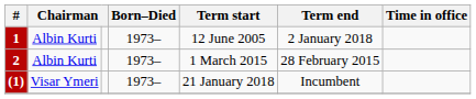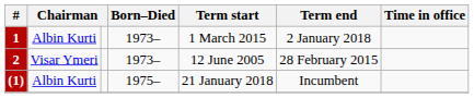1 | Term start: 12 June 2005 -> 1 March 2015
2 | column 2: Albin Kurti -> Visar Ymeri
2 | Term start: 1 March 2015 -> 12 June 2005
(1) | column 2: Visar Ymeri -> Albin Kurti
(1) | Born–Died: 1973– -> 1975–
